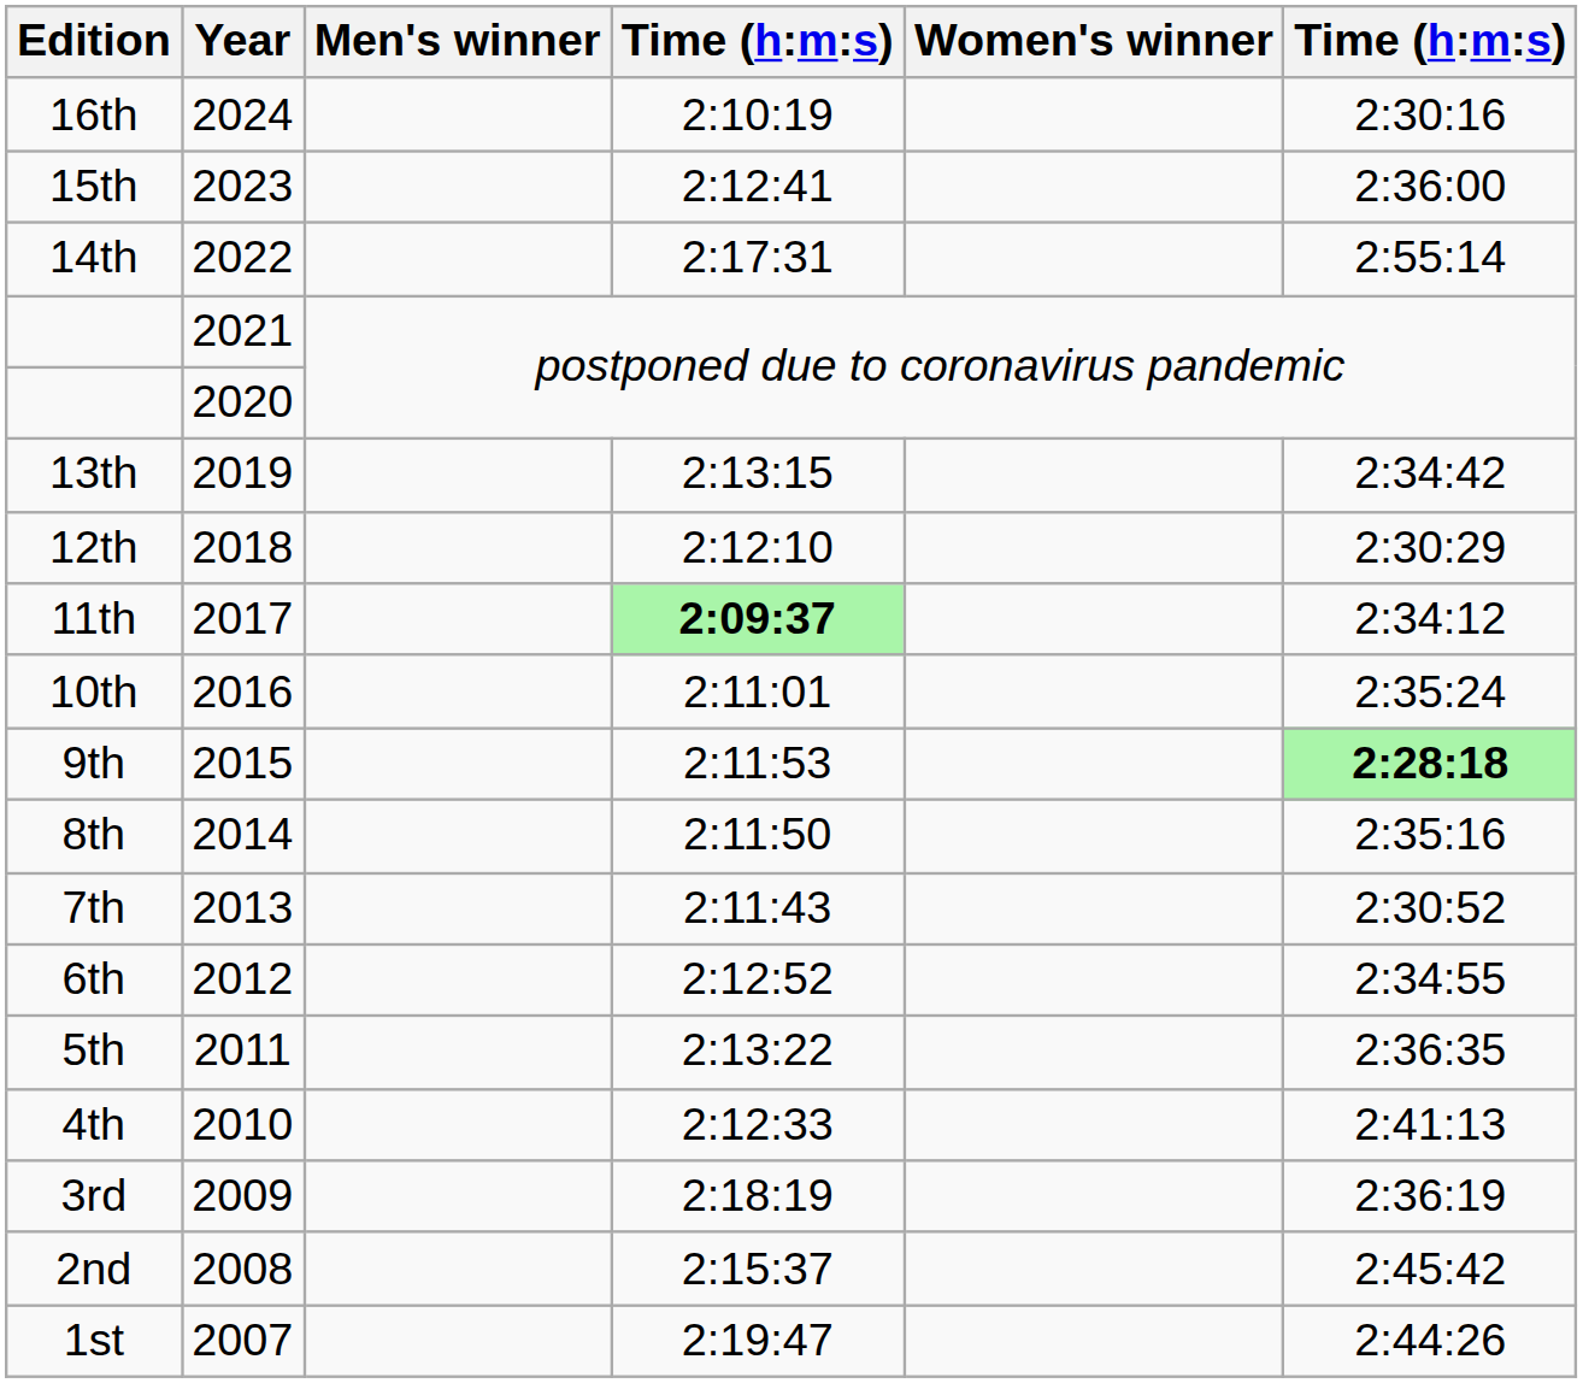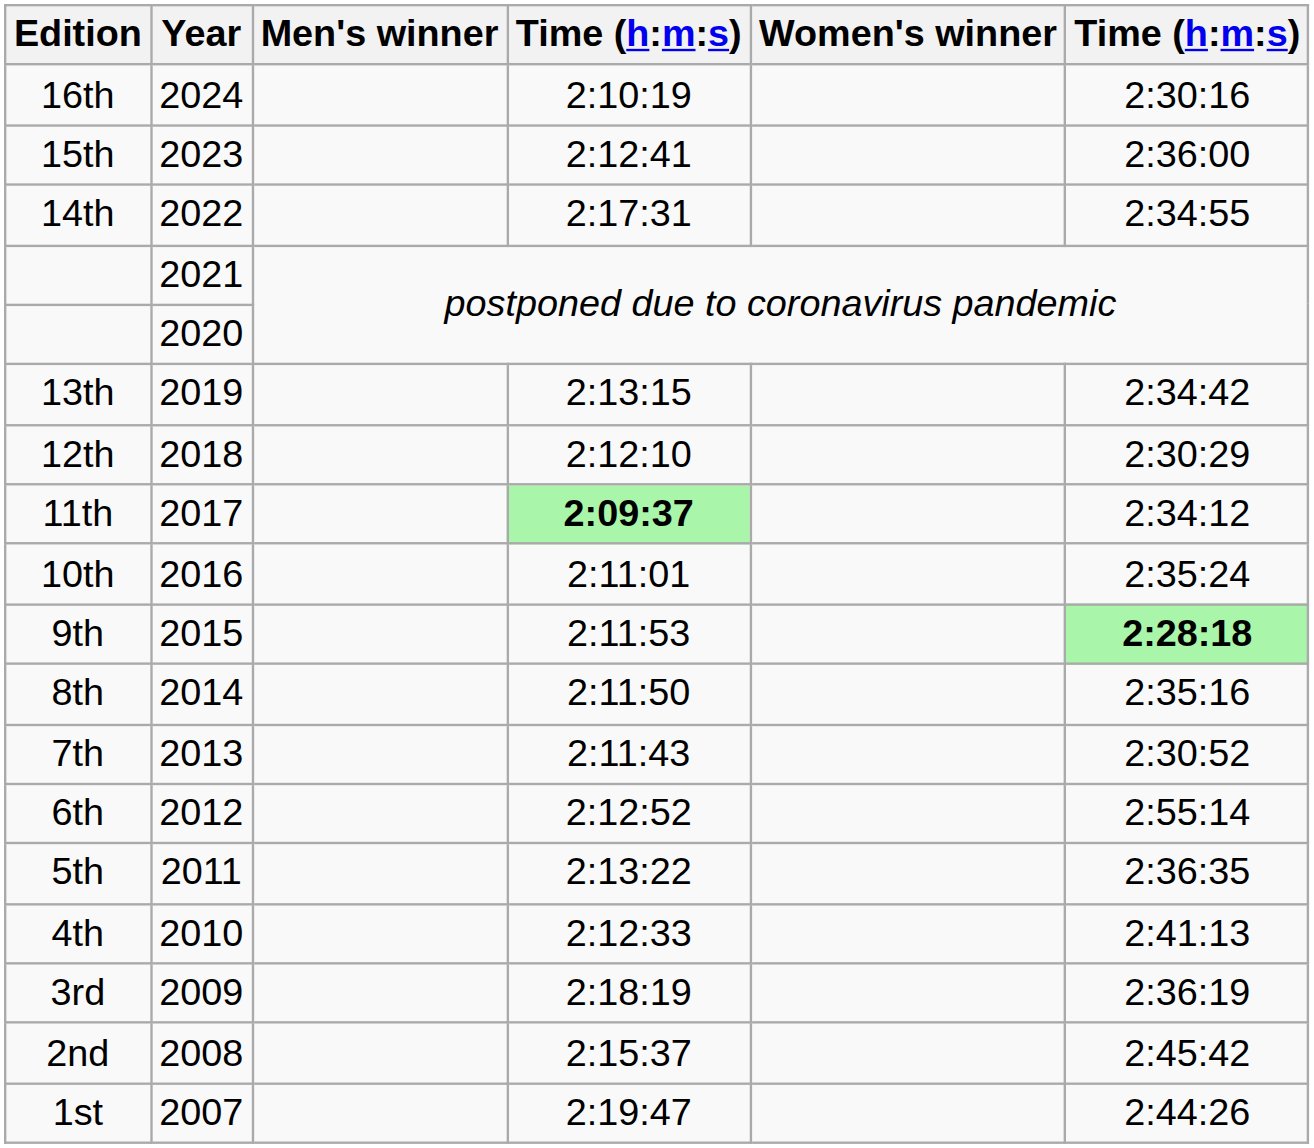14th | column 6: 2:55:14 -> 2:34:55
6th | column 6: 2:34:55 -> 2:55:14
